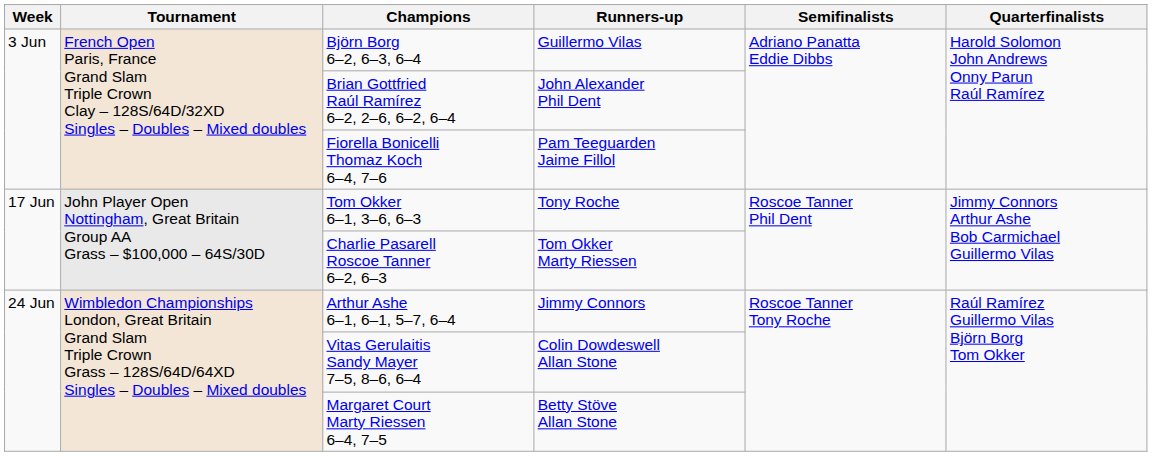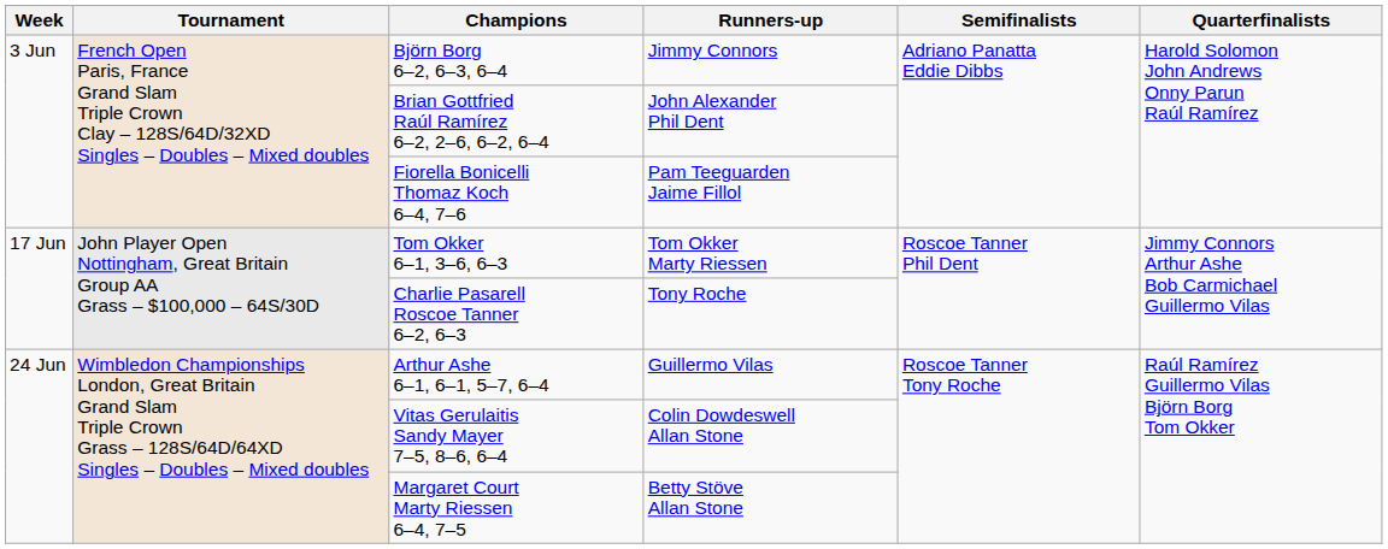Björn Borg 6–2, 6–3, 6–4 | Runners-up: Guillermo Vilas -> Jimmy Connors
Tom Okker 6–1, 3–6, 6–3 | Runners-up: Tony Roche -> Tom Okker Marty Riessen
Charlie Pasarell Roscoe Tanner 6–2, 6–3 | Runners-up: Tom Okker Marty Riessen -> Tony Roche
Arthur Ashe 6–1, 6–1, 5–7, 6–4 | Runners-up: Jimmy Connors -> Guillermo Vilas
